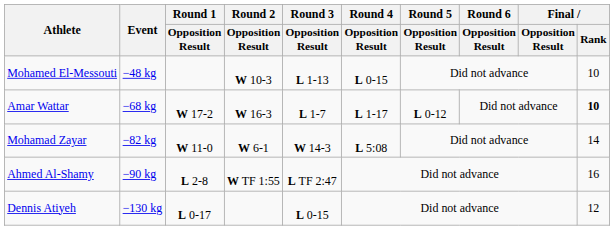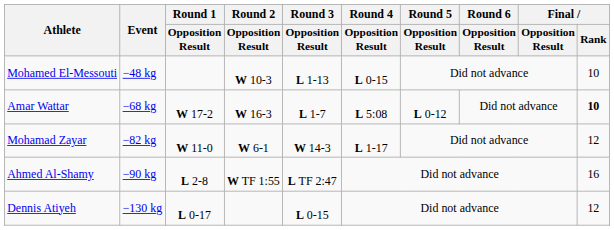Amar Wattar | Round 4 / Opposition Result: L 1-17 -> L 5:08
Mohamad Zayar | Round 4 / Opposition Result: L 5:08 -> L 1-17
Mohamad Zayar | Final / Rank: 14 -> 12
